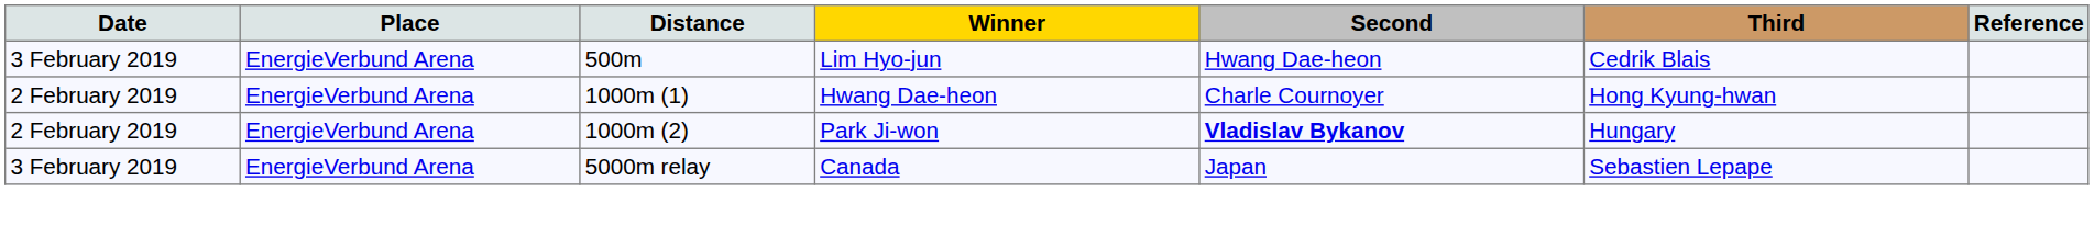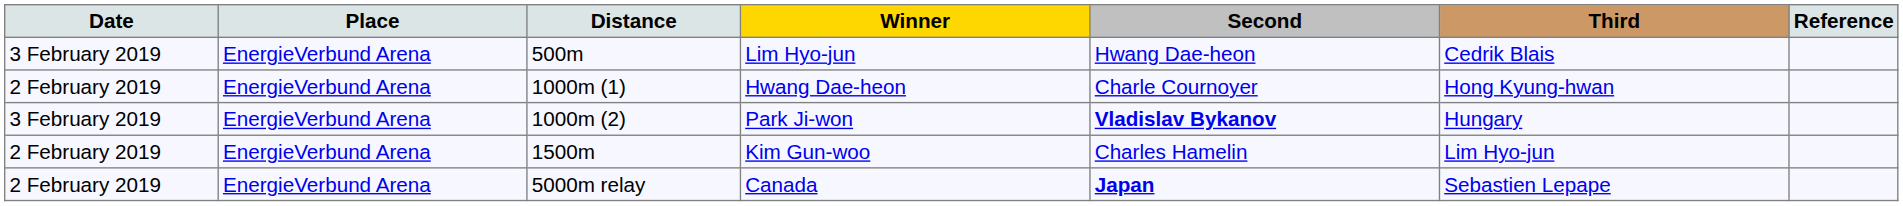Park Ji-won | Date: 2 February 2019 -> 3 February 2019
+ row: 2 February 2019 | EnergieVerbund Arena | 1500m | Kim Gun-woo | Charles Hamelin | Lim Hyo-jun
Canada | Date: 3 February 2019 -> 2 February 2019
Canada | Second: normal -> bold
